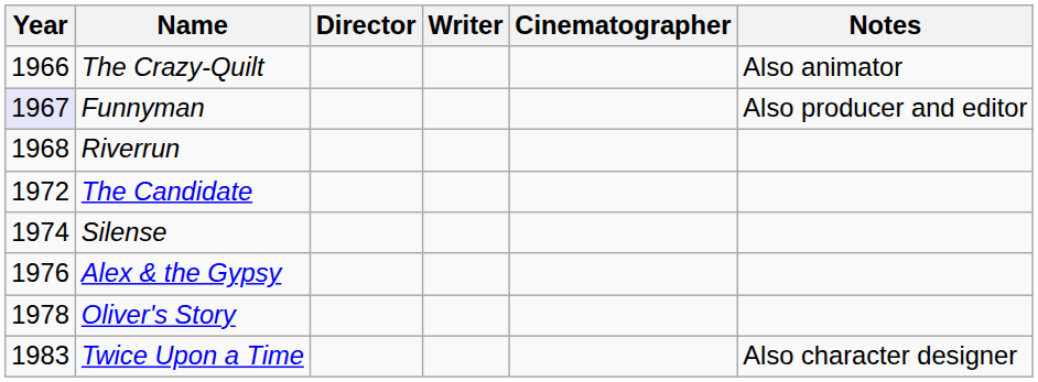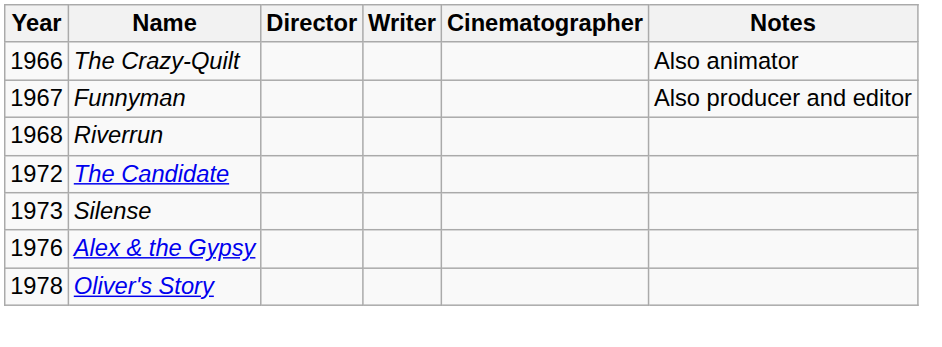Funnyman | Year: lavender background -> no background
Silense | Year: 1974 -> 1973
- row: 1983 | Twice Upon a Time | Also character designer
